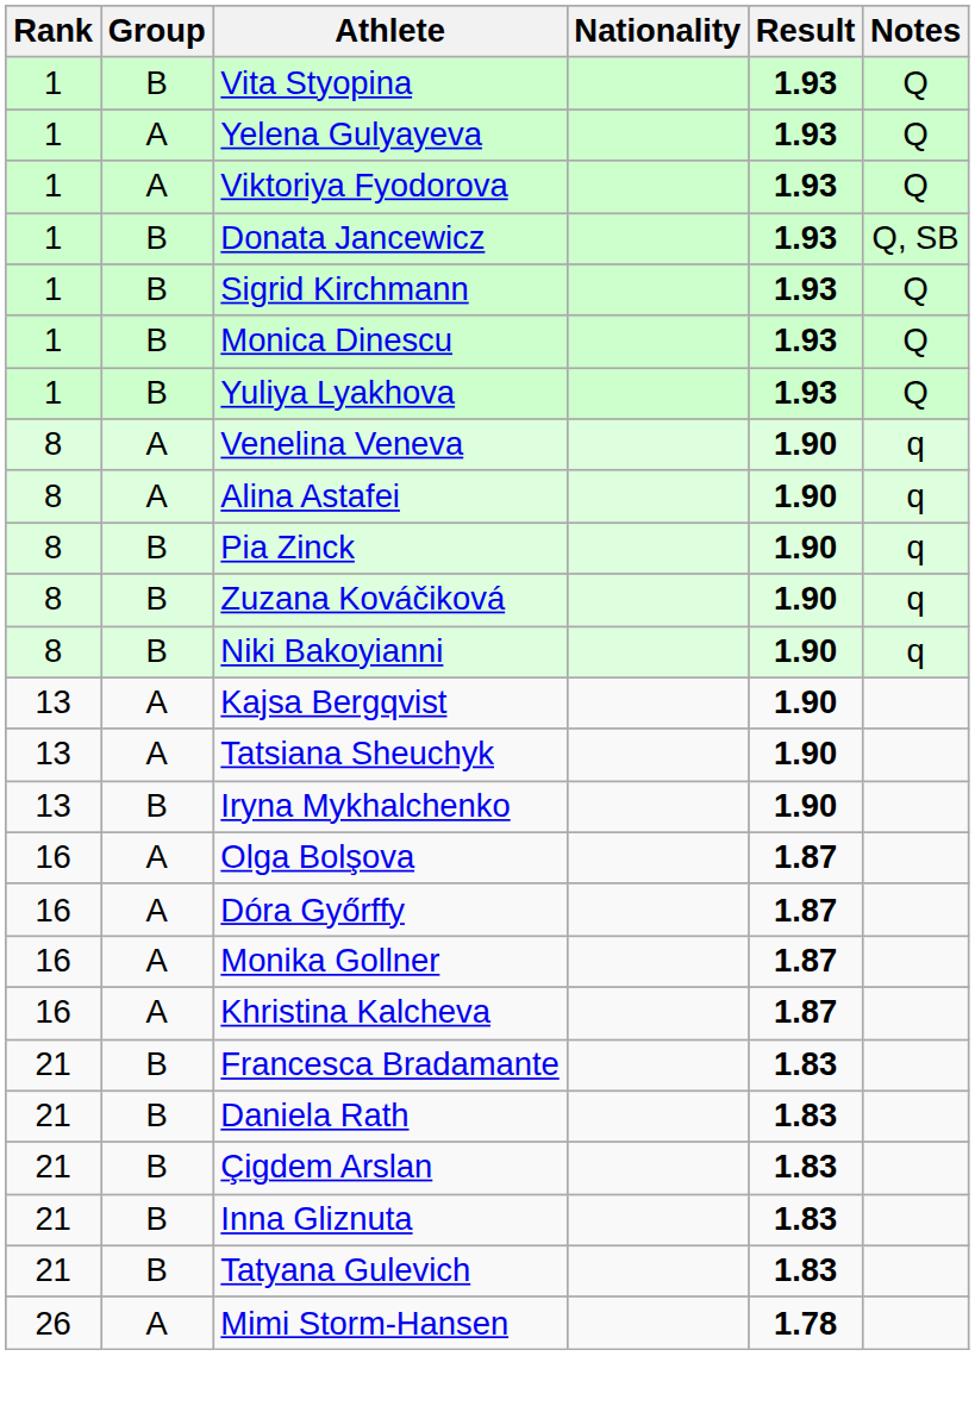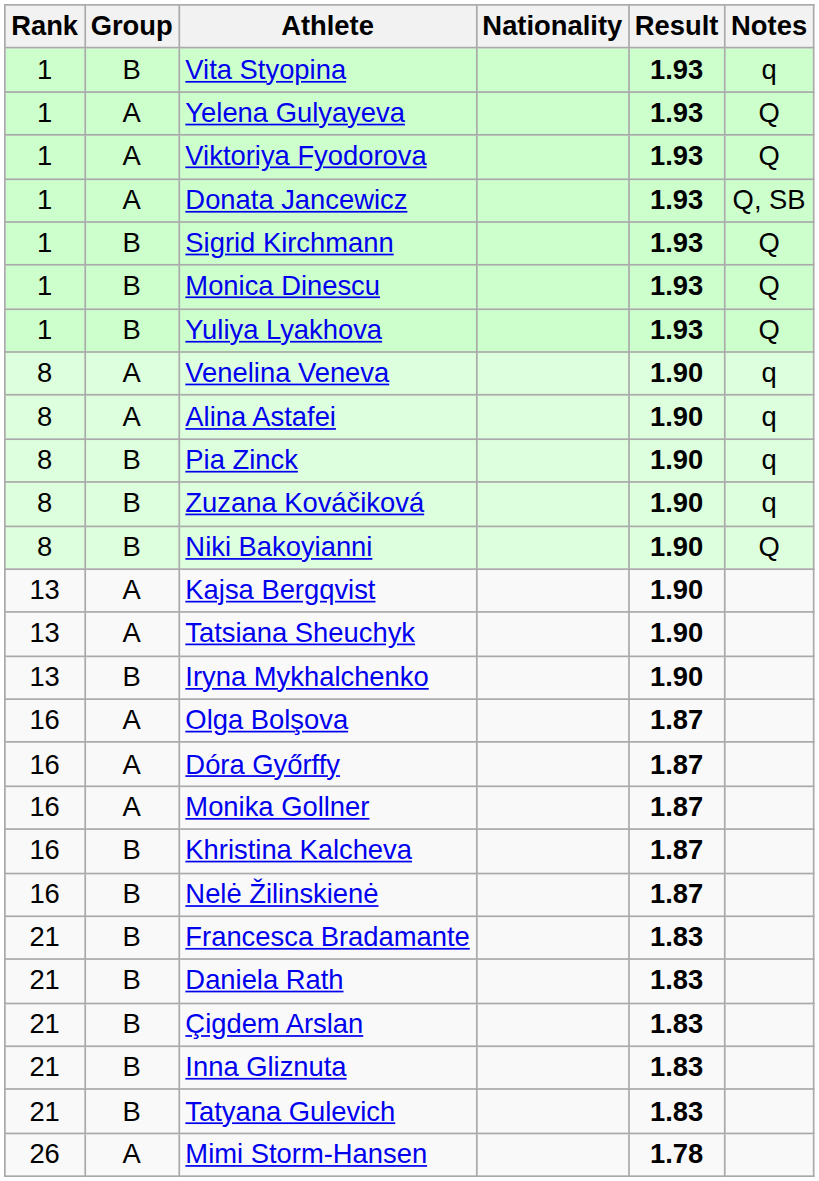Vita Styopina | Notes: Q -> q
Donata Jancewicz | Group: B -> A
Niki Bakoyianni | Notes: q -> Q
Khristina Kalcheva | Group: A -> B
+ row: 16 | B | Nelė Žilinskienė | 1.87
